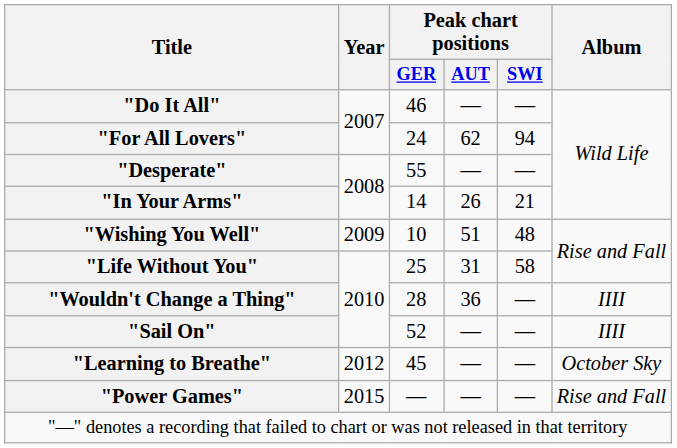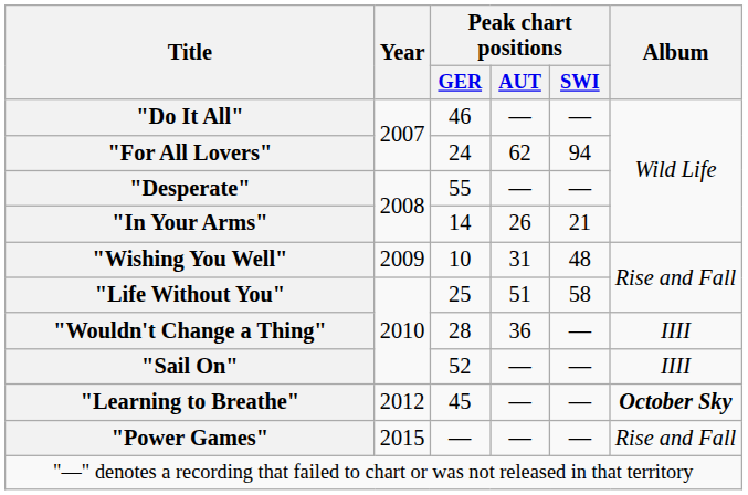"Wishing You Well" | Peak chart positions / AUT: 51 -> 31
"Life Without You" | Peak chart positions / AUT: 31 -> 51
"Learning to Breathe" | Album: normal -> bold
